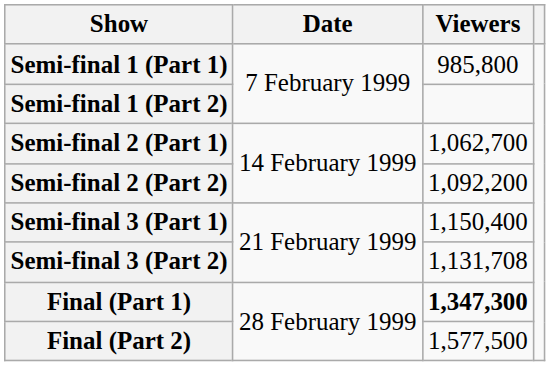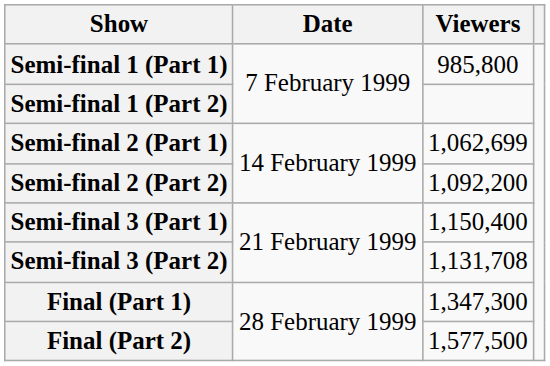Semi-final 2 (Part 1) | Viewers: 1,062,700 -> 1,062,699
Final (Part 1) | Viewers: bold -> normal
